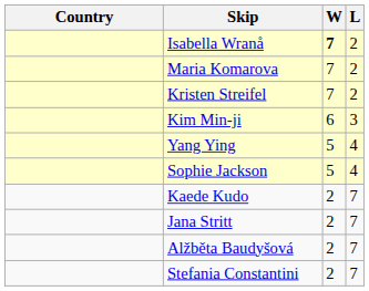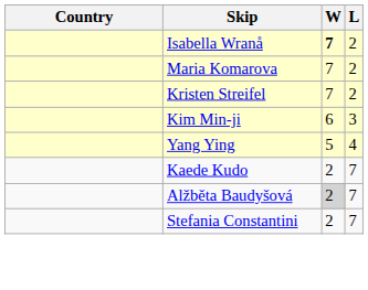- row: Sophie Jackson | 5 | 4
- row: Jana Stritt | 2 | 7
Alžběta Baudyšová | W: no background -> lightgrey background
